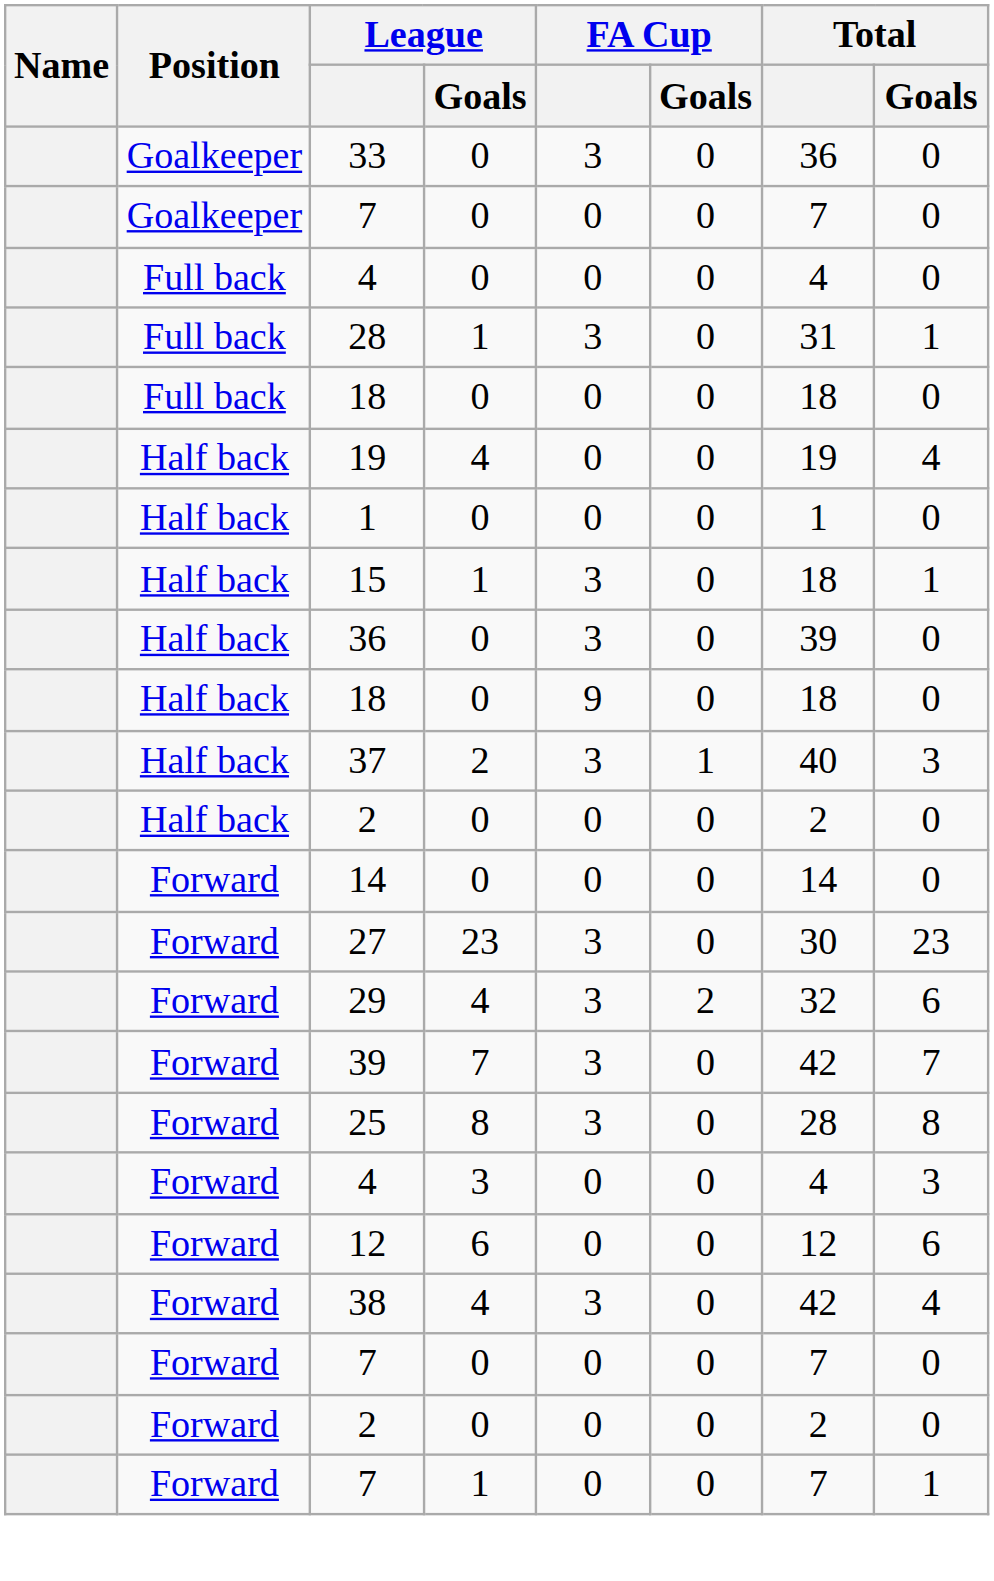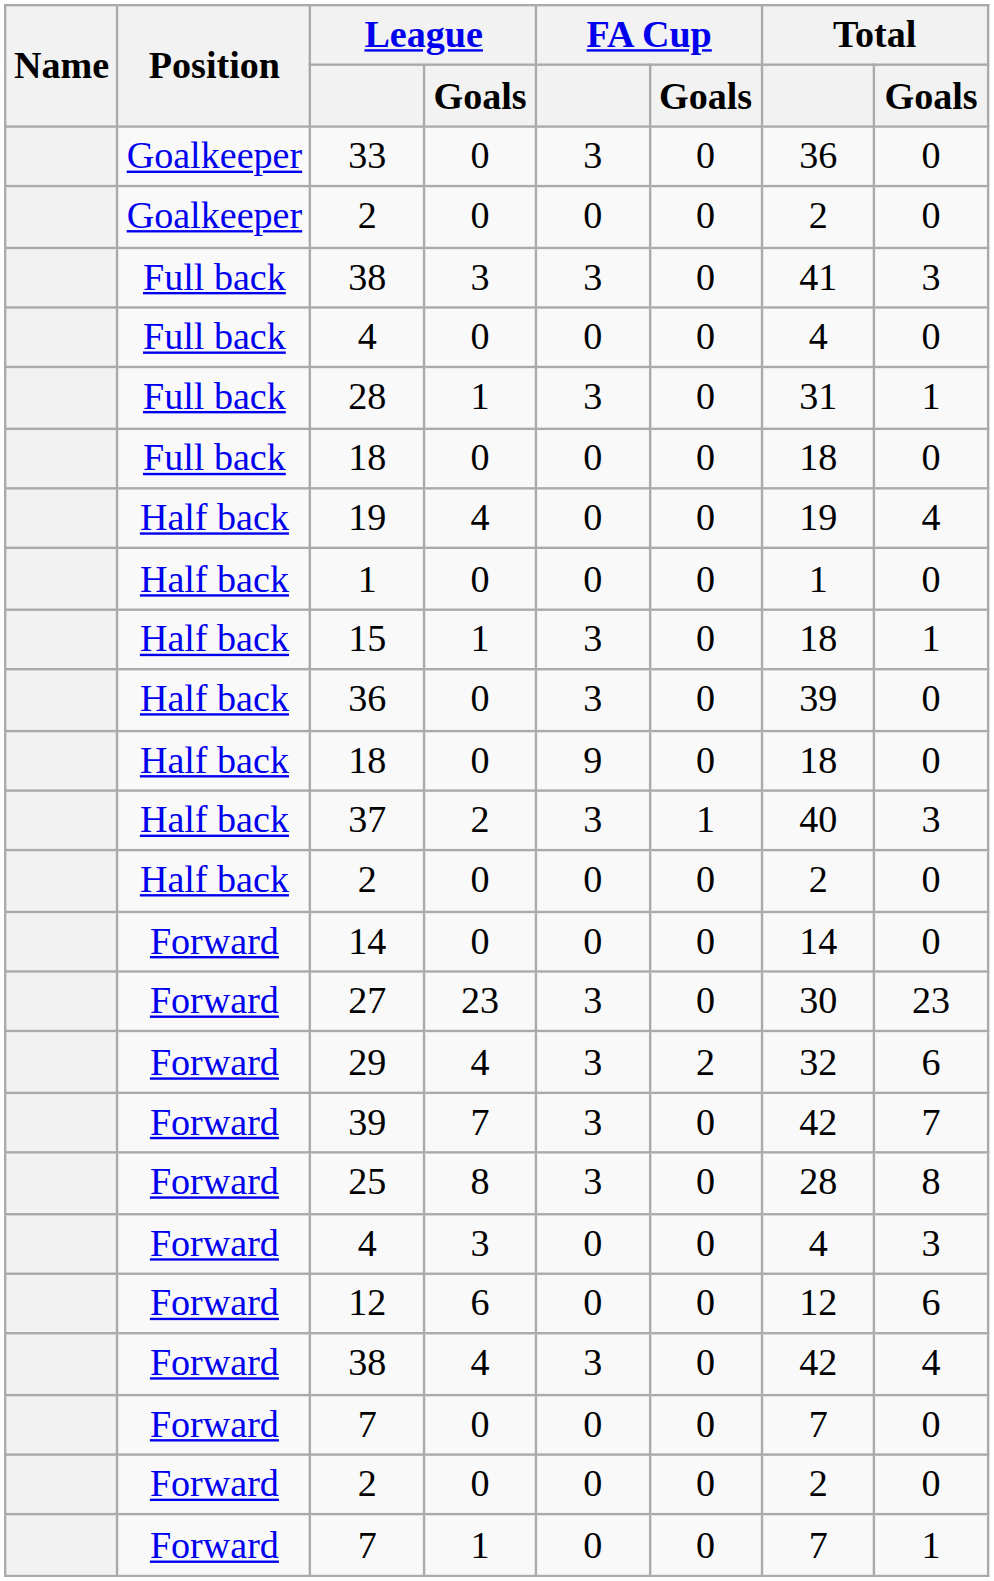+ row: Goalkeeper | 2 | 0 | 0 | 0 | 2 | 0
- row: Goalkeeper | 7 | 0 | 0 | 0 | 7 | 0
+ row: Full back | 38 | 3 | 3 | 0 | 41 | 3
